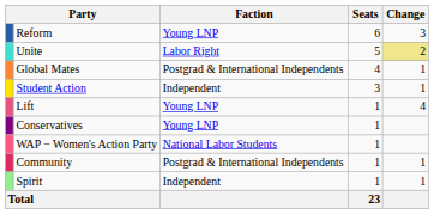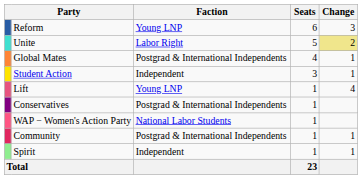Conservatives | Faction: Young LNP -> Postgrad & International Independents
